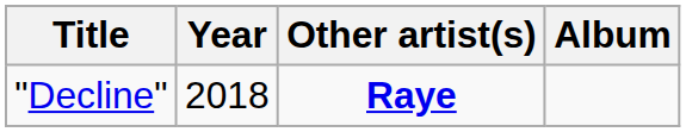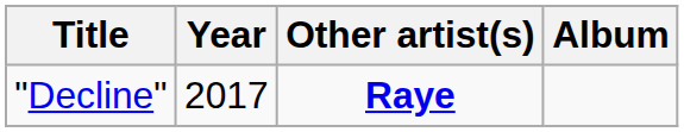"Decline" | Year: 2018 -> 2017
